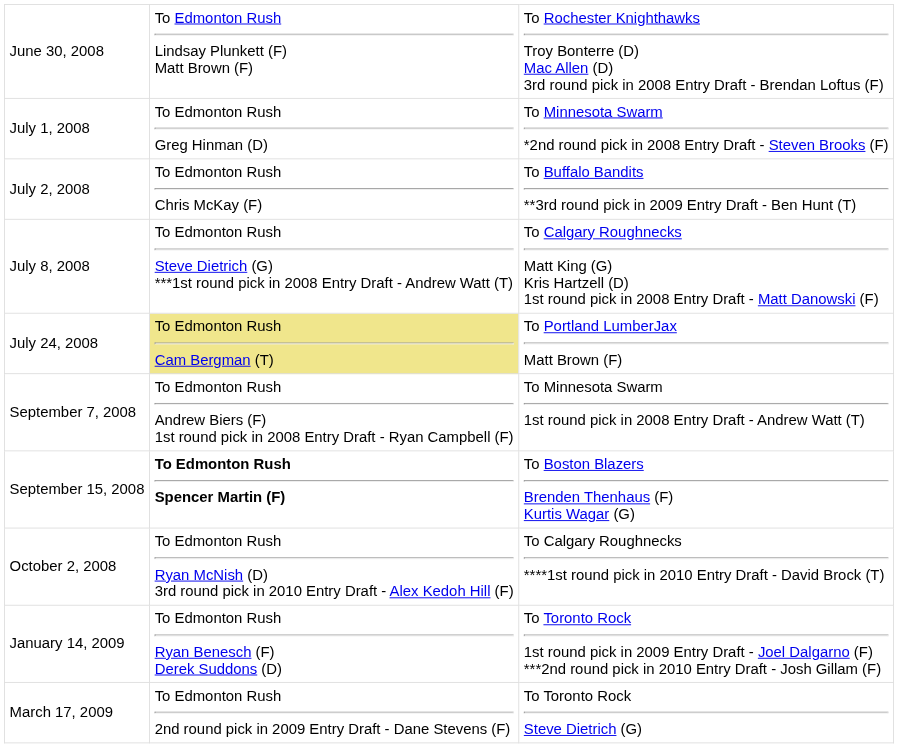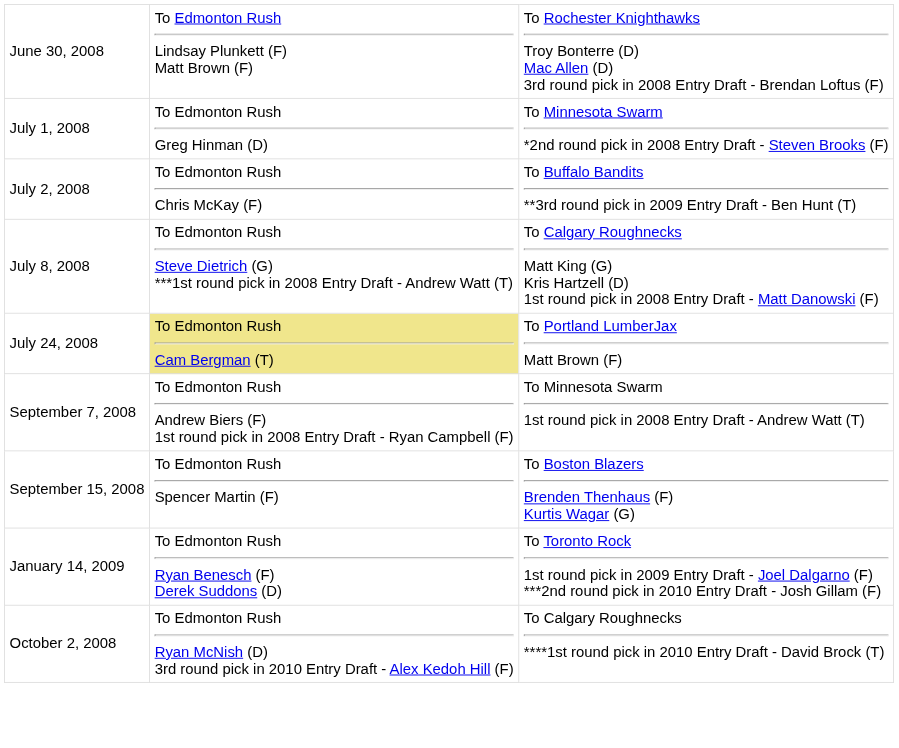September 15, 2008 | column 2: bold -> normal
rows swapped: October 2, 2008 <-> January 14, 2009
- row: March 17, 2009 | To Edmonton Rush 2nd round pick in 2009 Entry Draft - Dane Stevens (F) | To Toronto Rock Steve Dietrich (G)
